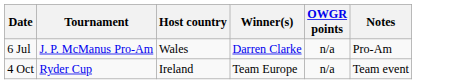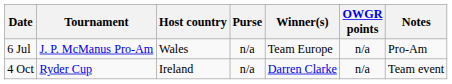+ column: Purse | n/a | n/a
6 Jul | Winner(s): Darren Clarke -> Team Europe
4 Oct | Winner(s): Team Europe -> Darren Clarke
